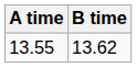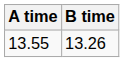13.55 | B time: 13.62 -> 13.26
